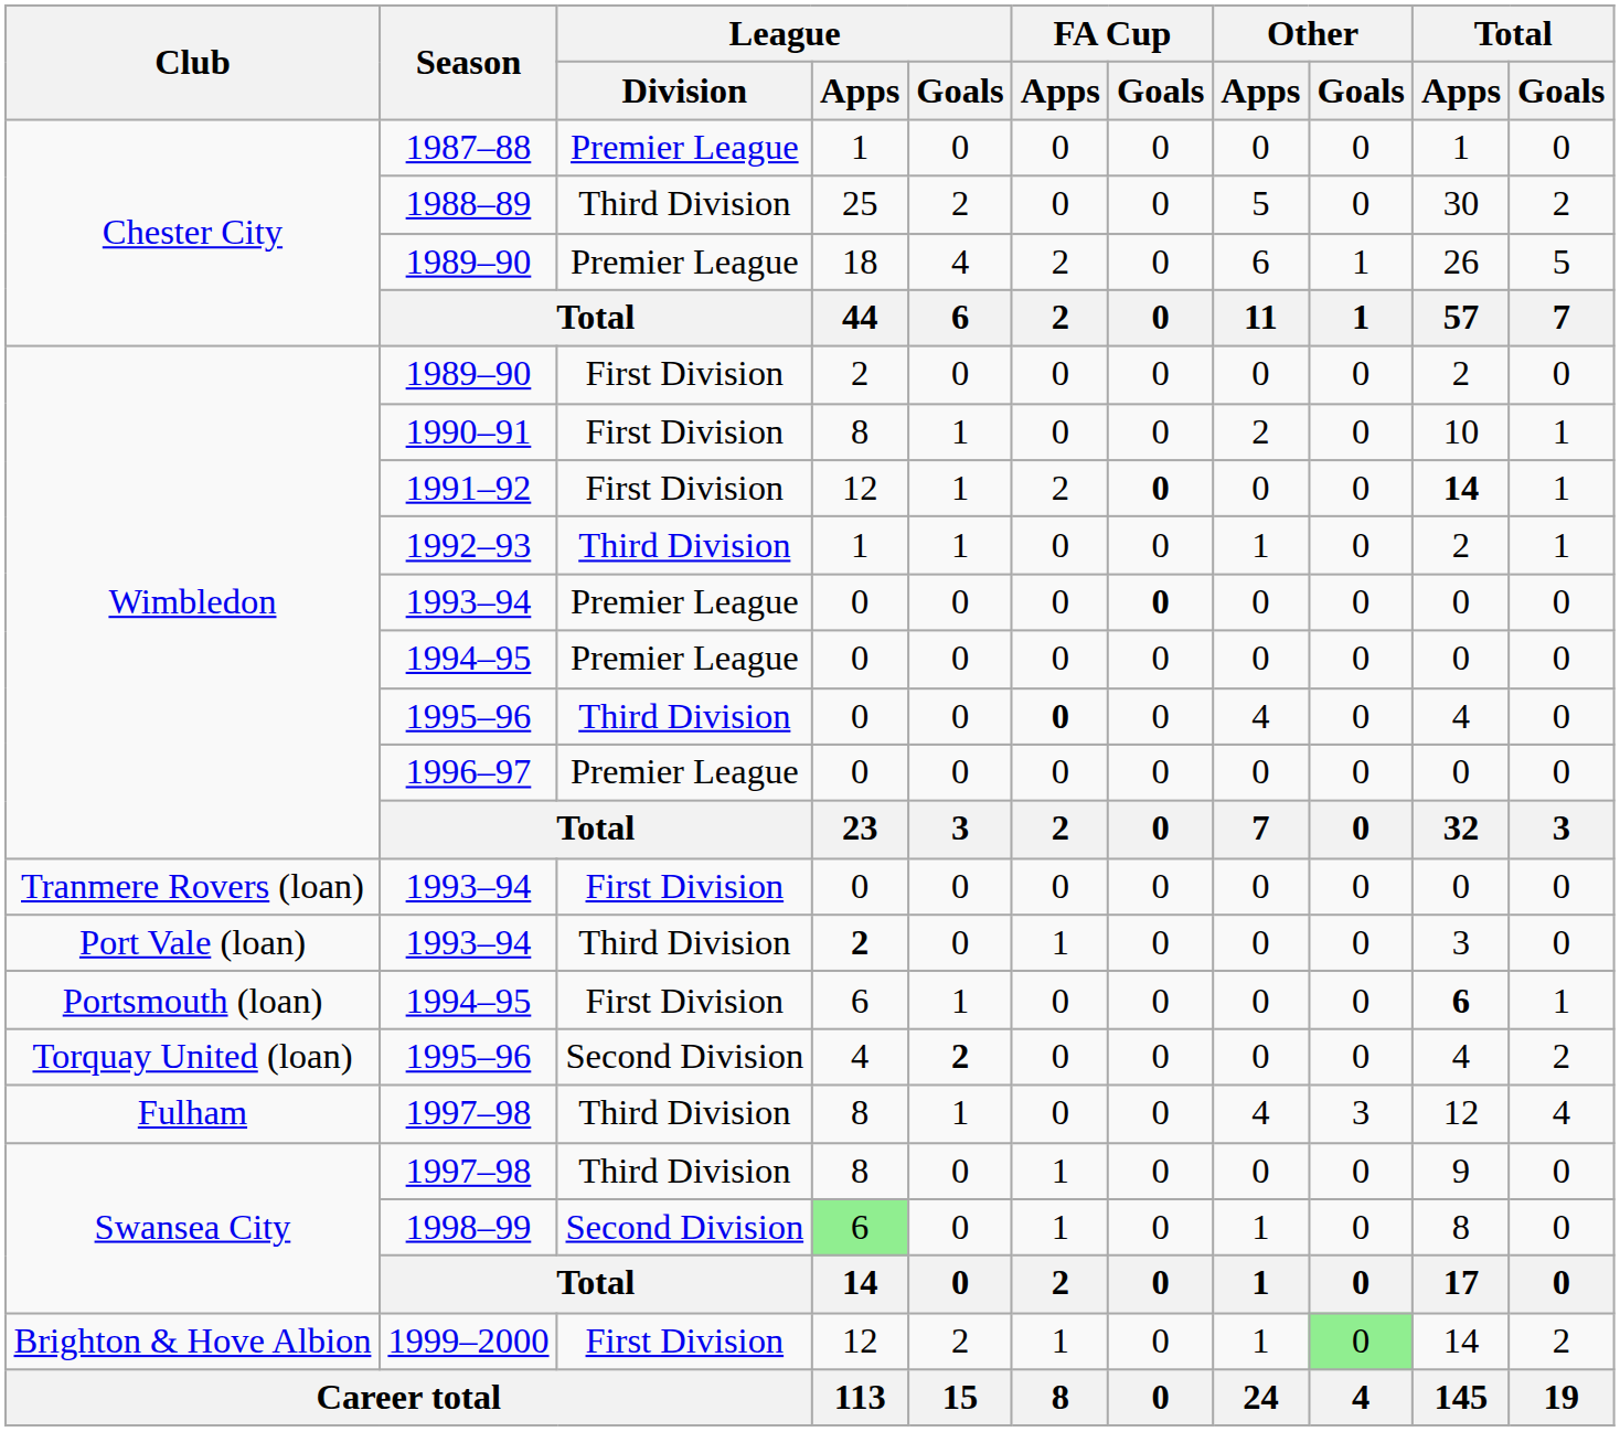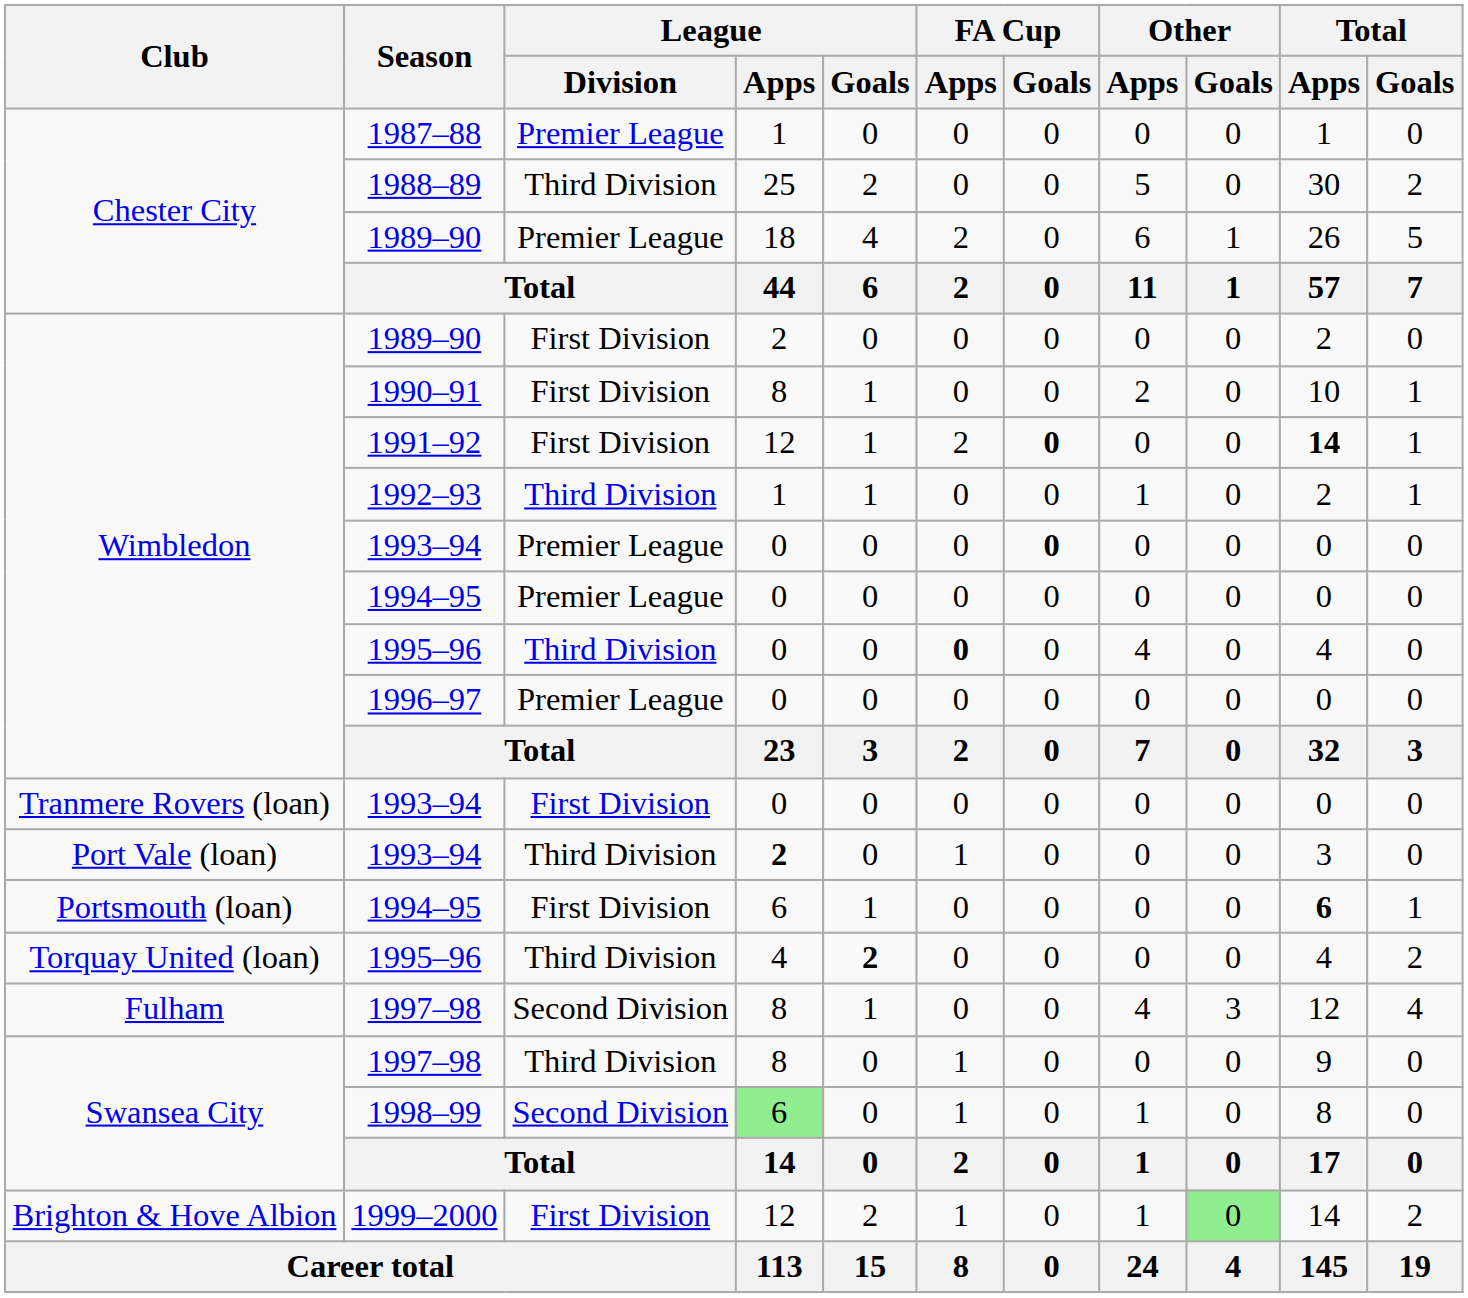Torquay United (loan) / 1995–96 | League / Division: Second Division -> Third Division
Fulham / 1997–98 | League / Division: Third Division -> Second Division
